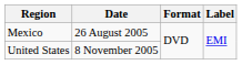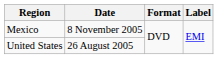Mexico | Date: 26 August 2005 -> 8 November 2005
United States | Date: 8 November 2005 -> 26 August 2005
